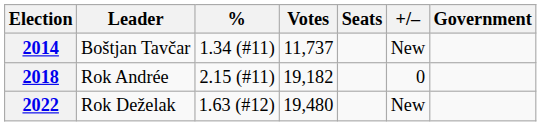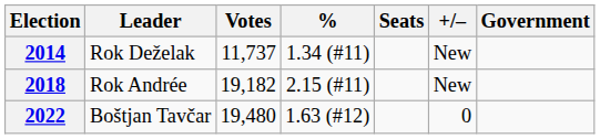columns swapped: Votes <-> %
2014 | Leader: Boštjan Tavčar -> Rok Deželak
2018 | +/–: 0 -> New
2022 | Leader: Rok Deželak -> Boštjan Tavčar
2022 | +/–: New -> 0
